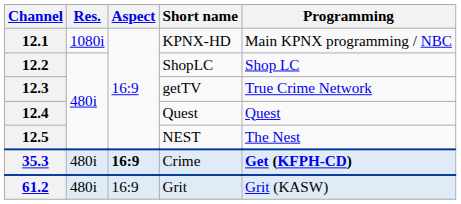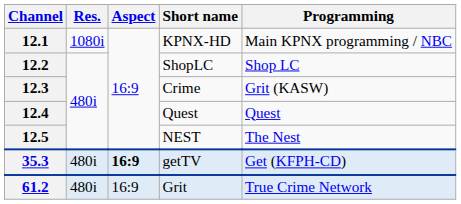12.3 | Short name: getTV -> Crime
12.3 | Programming: True Crime Network -> Grit (KASW)
35.3 | Short name: Crime -> getTV
35.3 | Programming: bold -> normal
61.2 | Programming: Grit (KASW) -> True Crime Network
